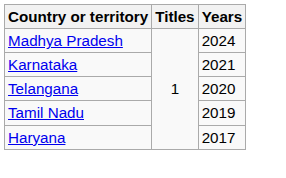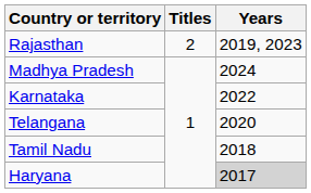+ row: Rajasthan | 2 | 2019, 2023
Karnataka | Years: 2021 -> 2022
Tamil Nadu | Years: 2019 -> 2018
Haryana | Years: no background -> lightgrey background
